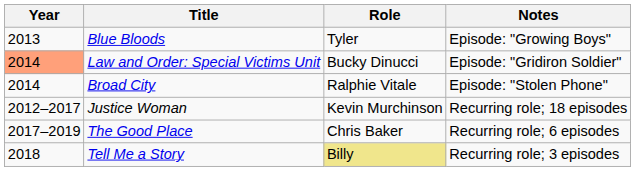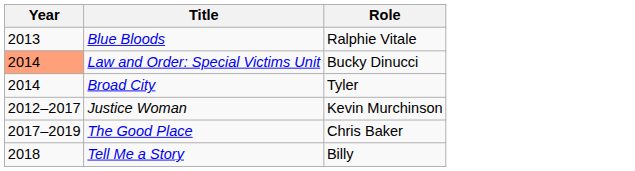- column: Notes | Episode: "Growing Boys" | Episode: "Gridiron Soldier" | Episode: "Stolen Phone" | Recurring role; 18 episodes | Recurring role; 6 episodes | Recurring role; 3 episodes
Blue Bloods | Role: Tyler -> Ralphie Vitale
Broad City | Role: Ralphie Vitale -> Tyler
Tell Me a Story | Role: khaki background -> no background
